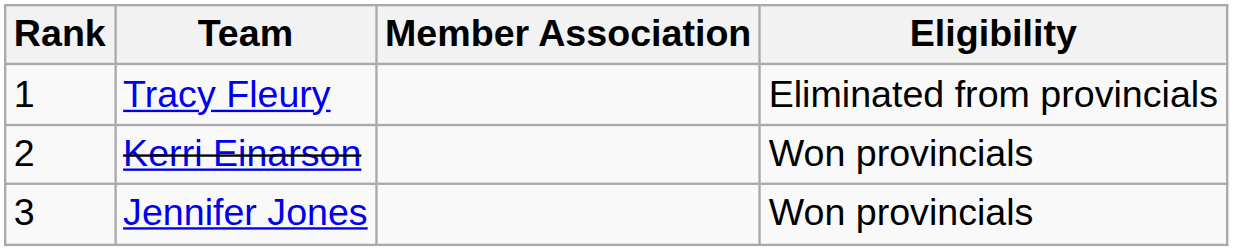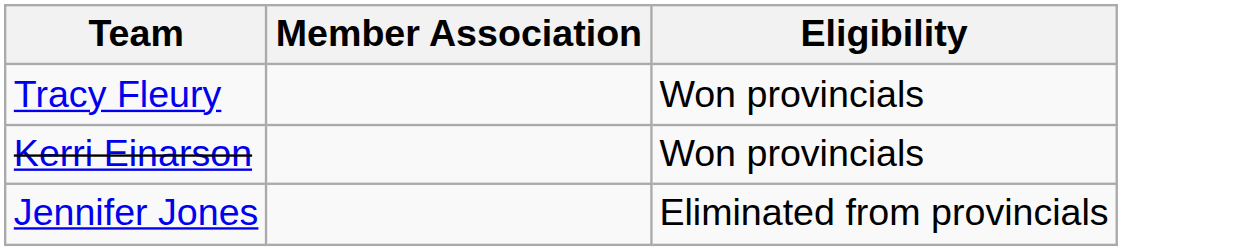- column: Rank | 1 | 2 | 3
Tracy Fleury | Eligibility: Eliminated from provincials -> Won provincials
Jennifer Jones | Eligibility: Won provincials -> Eliminated from provincials
